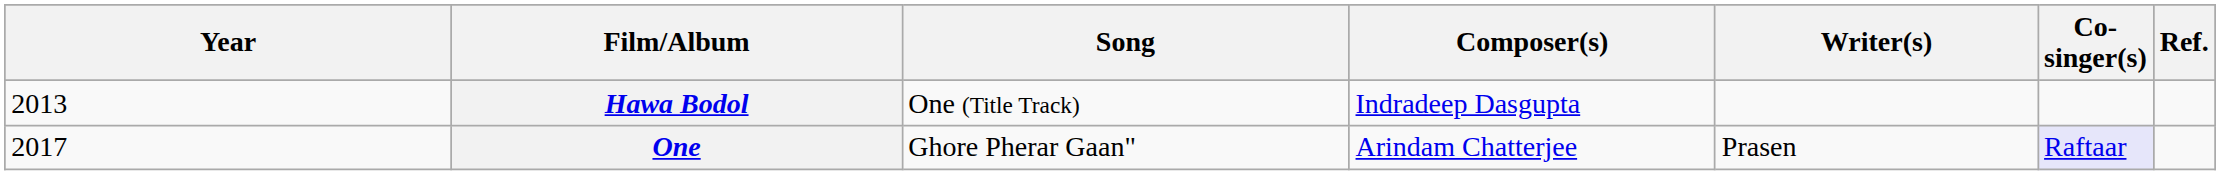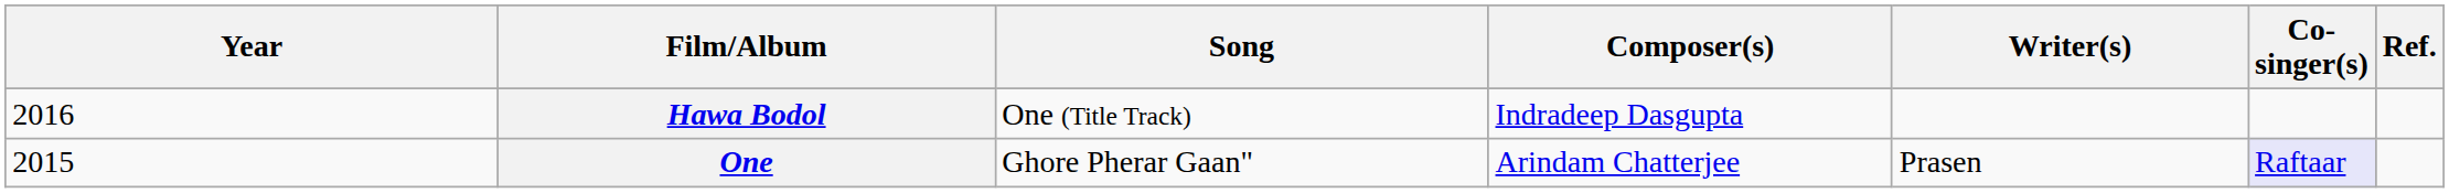Hawa Bodol | Year: 2013 -> 2016
One | Year: 2017 -> 2015
